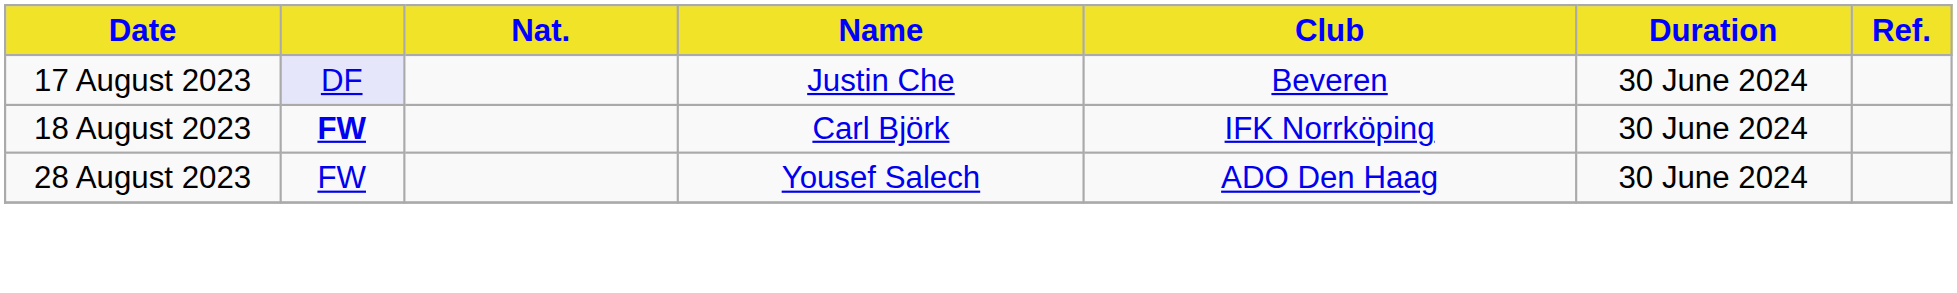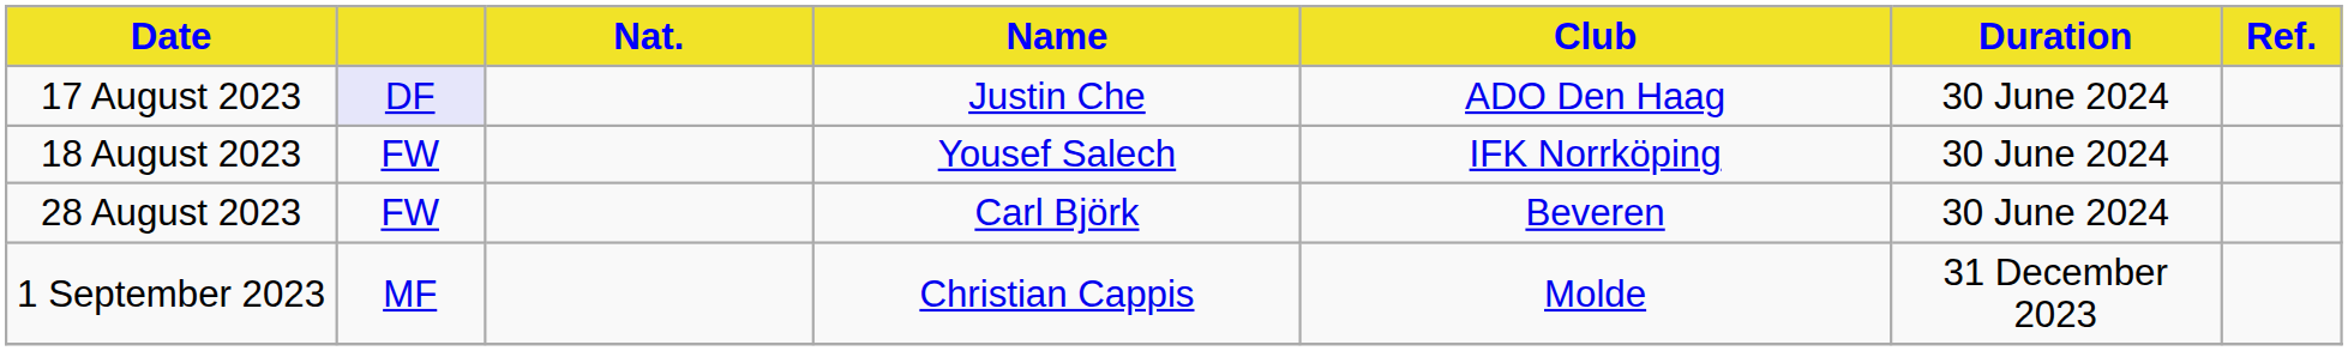17 August 2023 | Club: Beveren -> ADO Den Haag
18 August 2023 | column 2: bold -> normal
18 August 2023 | Name: Carl Björk -> Yousef Salech
28 August 2023 | Name: Yousef Salech -> Carl Björk
28 August 2023 | Club: ADO Den Haag -> Beveren
+ row: 1 September 2023 | MF | Christian Cappis | Molde | 31 December 2023
